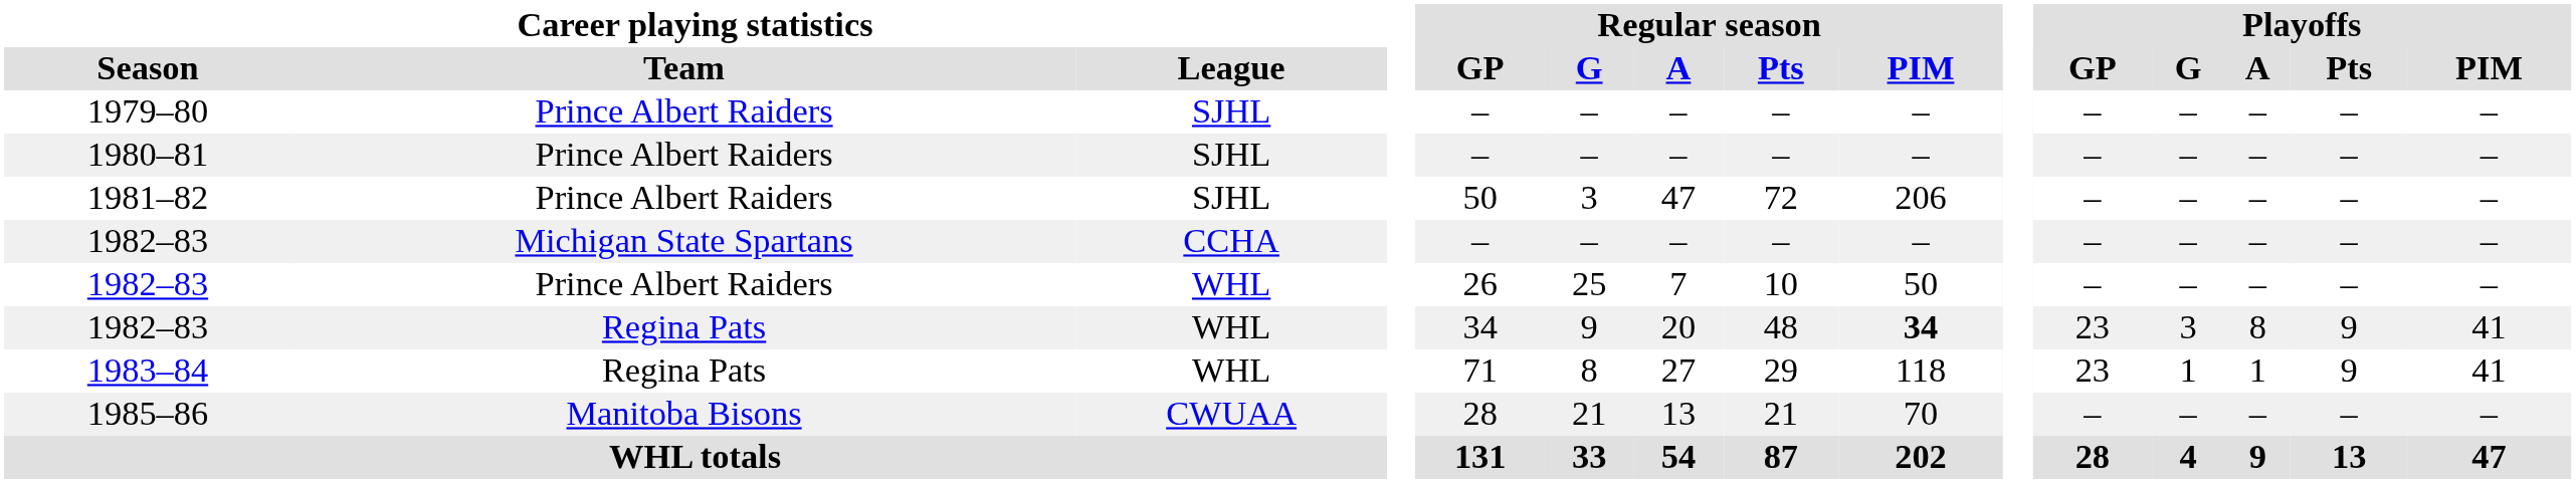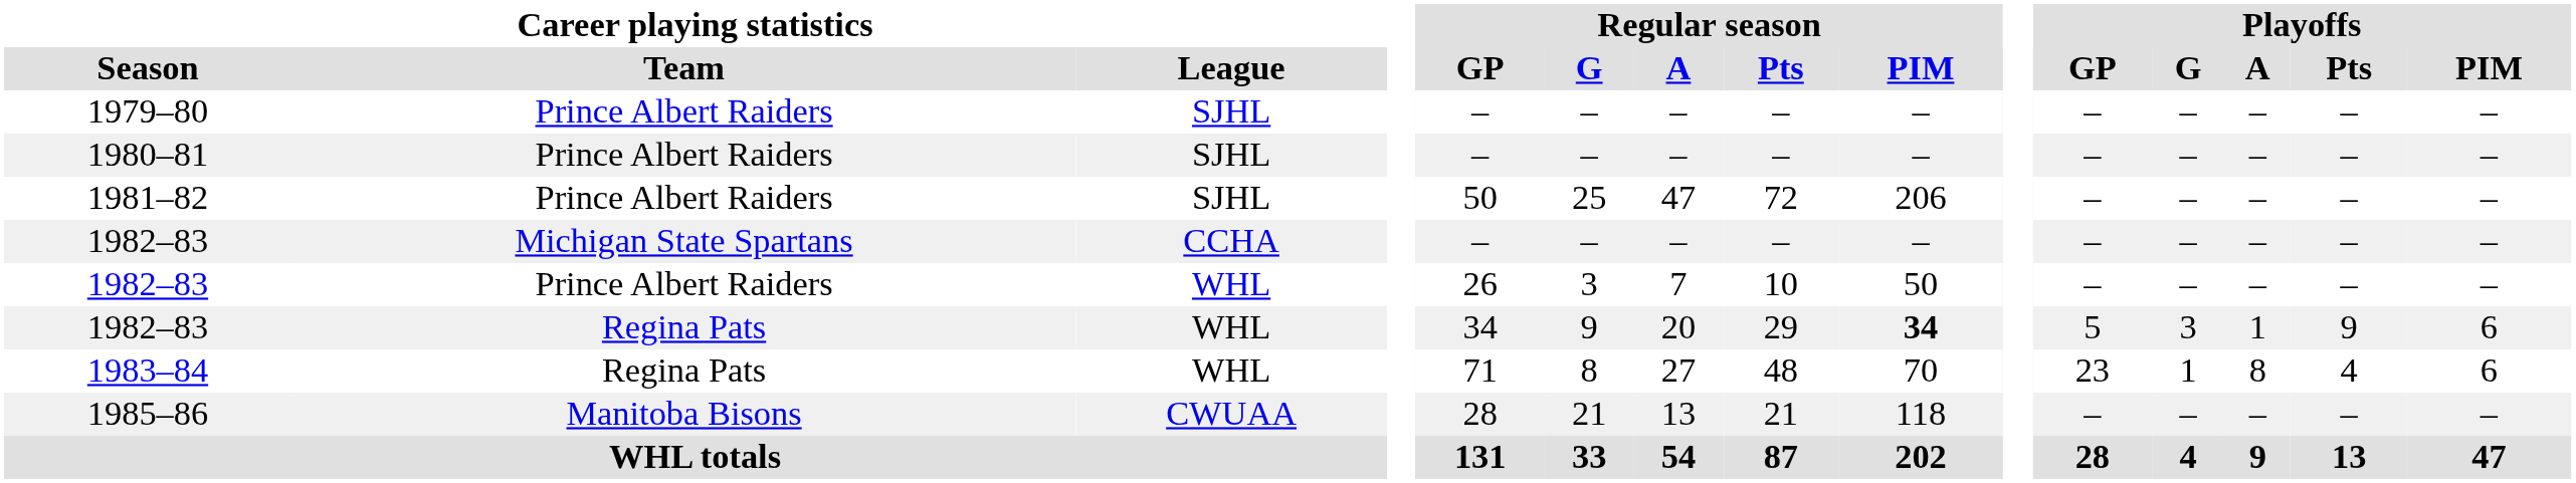1981–82 | Regular season / G: 3 -> 25
1982–83 / Prince Albert Raiders | Regular season / G: 25 -> 3
1982–83 / Regina Pats | Regular season / Pts: 48 -> 29
1982–83 / Regina Pats | Playoffs / GP: 23 -> 5
1982–83 / Regina Pats | Playoffs / A: 8 -> 1
1982–83 / Regina Pats | Playoffs / PIM: 41 -> 6
1983–84 | Regular season / Pts: 29 -> 48
1983–84 | Regular season / PIM: 118 -> 70
1983–84 | Playoffs / A: 1 -> 8
1983–84 | Playoffs / Pts: 9 -> 4
1983–84 | Playoffs / PIM: 41 -> 6
1985–86 | Regular season / PIM: 70 -> 118
